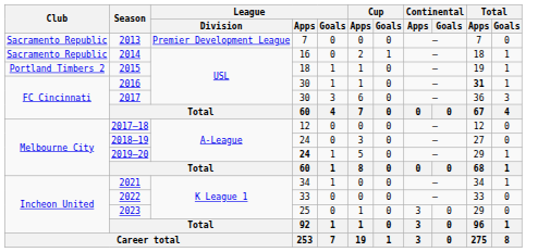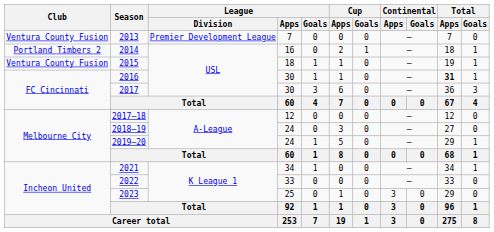2013 | Club: Sacramento Republic -> Ventura County Fusion
2014 | Club: Sacramento Republic -> Portland Timbers 2
2015 | Club: Portland Timbers 2 -> Ventura County Fusion
2019–20 | League / Apps: bold -> normal
